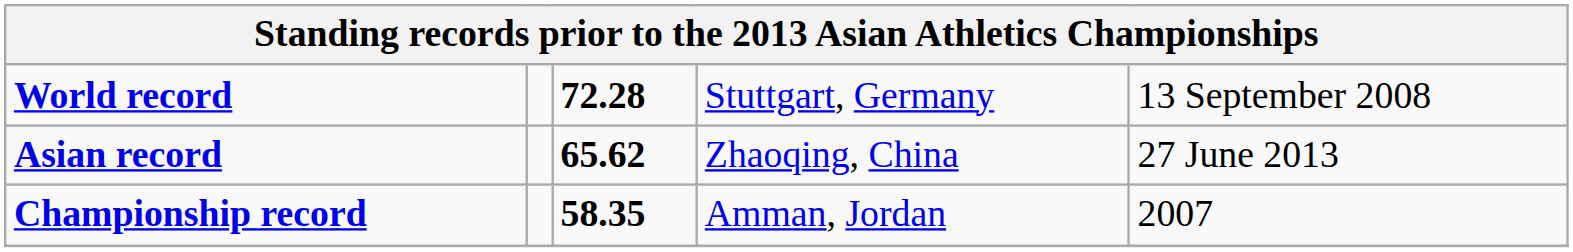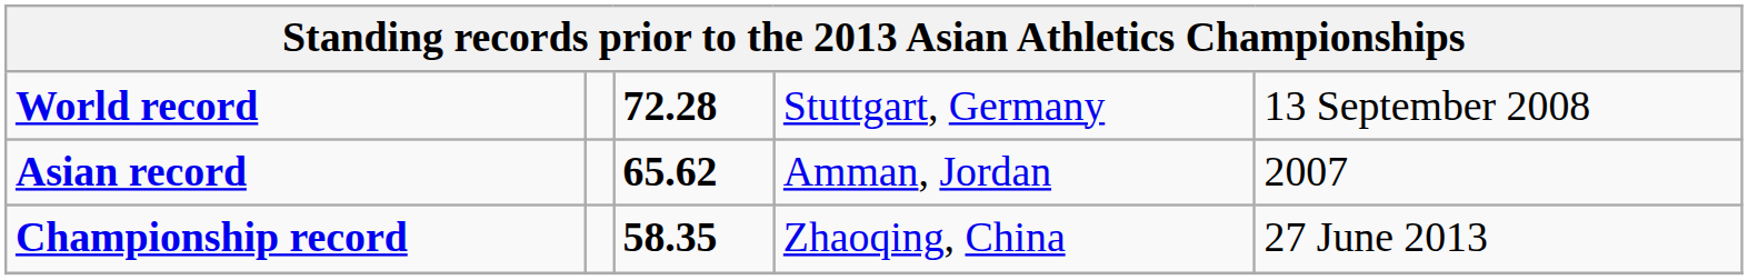Asian record | column 4: Zhaoqing, China -> Amman, Jordan
Asian record | column 5: 27 June 2013 -> 2007
Championship record | column 4: Amman, Jordan -> Zhaoqing, China
Championship record | column 5: 2007 -> 27 June 2013
